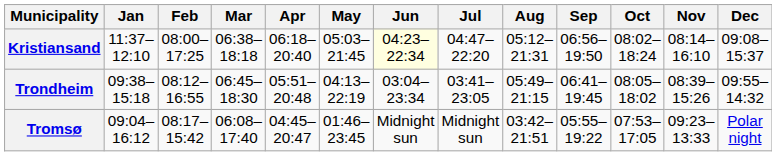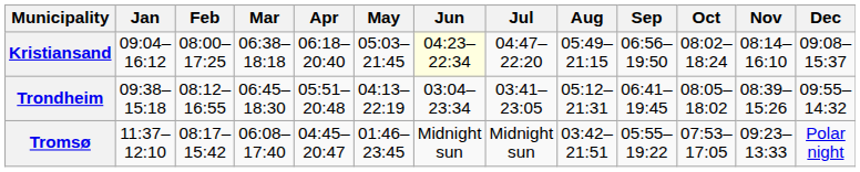Kristiansand | Jan: 11:37–12:10 -> 09:04–16:12
Kristiansand | Aug: 05:12–21:31 -> 05:49–21:15
Trondheim | Aug: 05:49–21:15 -> 05:12–21:31
Tromsø | Jan: 09:04–16:12 -> 11:37–12:10
